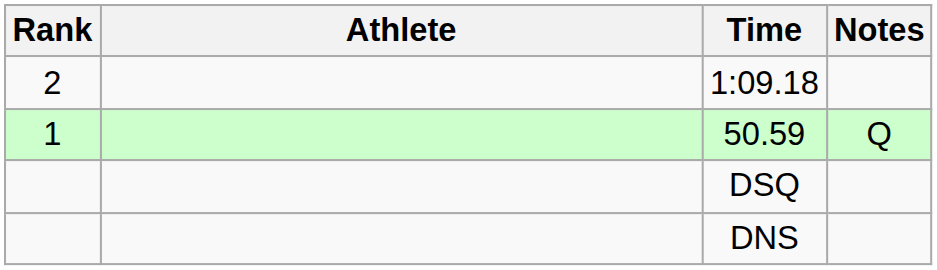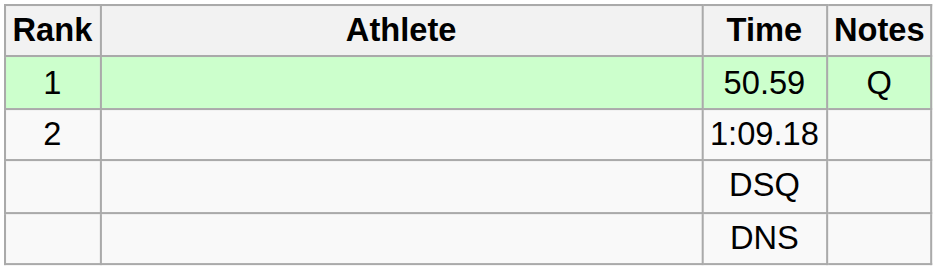rows swapped: 50.59 <-> 1:09.18
